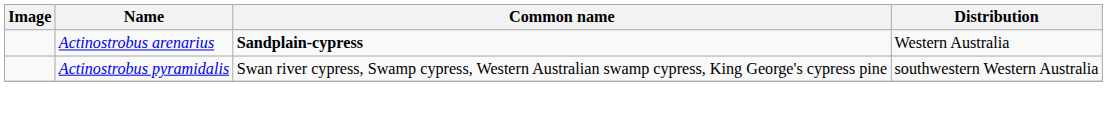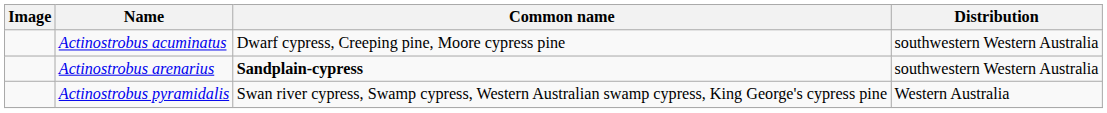+ row: Actinostrobus acuminatus | Dwarf cypress, Creeping pine, Moore cypress pine | southwestern Western Australia
Actinostrobus arenarius | Distribution: Western Australia -> southwestern Western Australia
Actinostrobus pyramidalis | Distribution: southwestern Western Australia -> Western Australia
